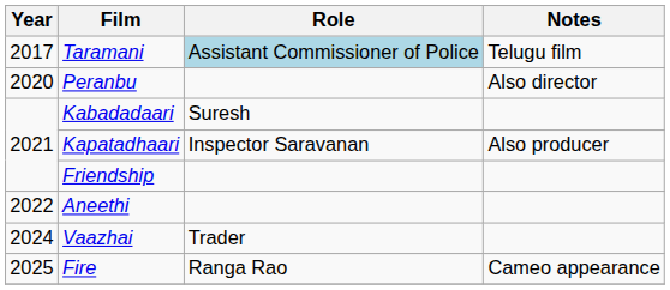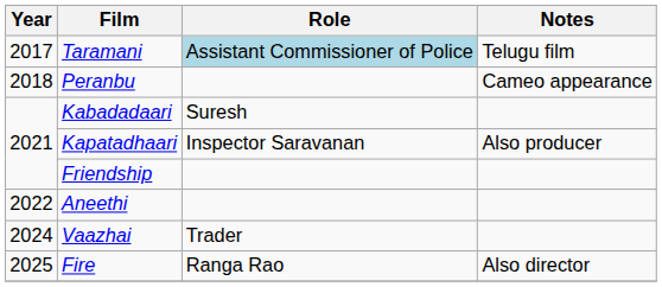Peranbu | Year: 2020 -> 2018
Peranbu | Notes: Also director -> Cameo appearance
Fire | Notes: Cameo appearance -> Also director
